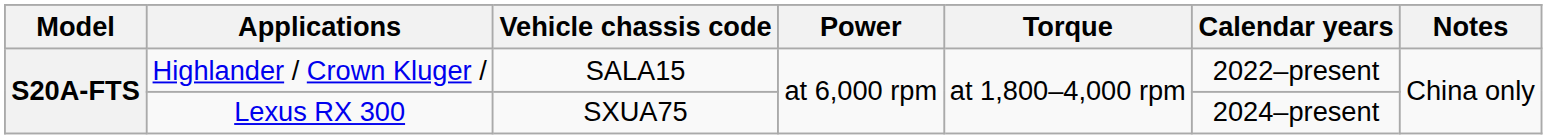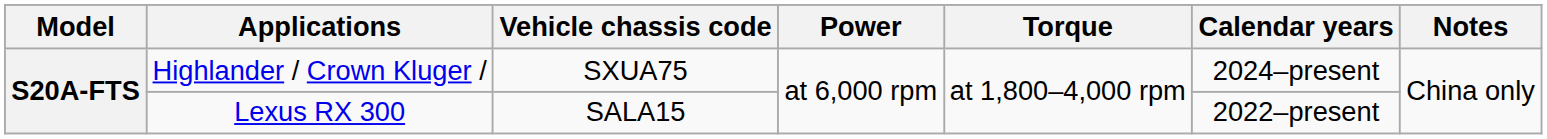Highlander / Crown Kluger / | Vehicle chassis code: SALA15 -> SXUA75
Highlander / Crown Kluger / | Calendar years: 2022–present -> 2024–present
Lexus RX 300 | Vehicle chassis code: SXUA75 -> SALA15
Lexus RX 300 | Calendar years: 2024–present -> 2022–present
